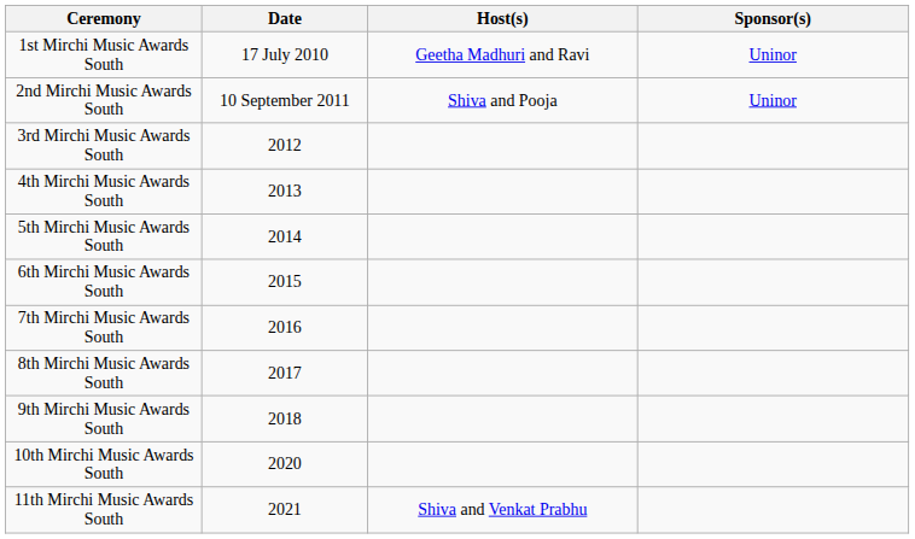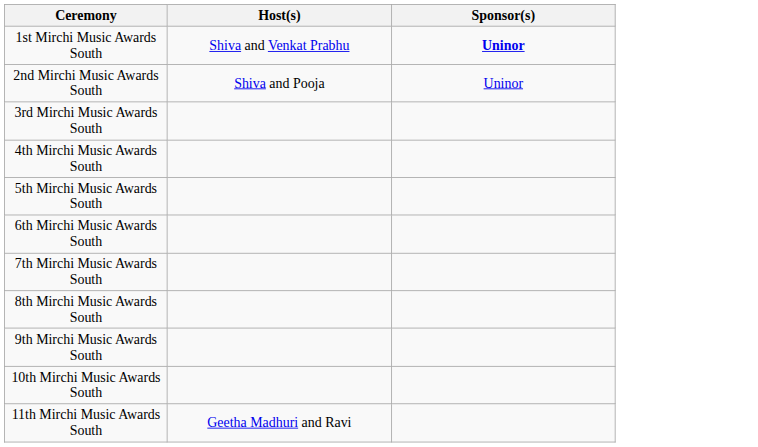- column: Date | 17 July 2010 | 10 September 2011 | 2012 | 2013 | 2014 | 2015 | 2016 | 2017 | 2018 | 2020 | 2021
1st Mirchi Music Awards South | Host(s): Geetha Madhuri and Ravi -> Shiva and Venkat Prabhu
1st Mirchi Music Awards South | Sponsor(s): normal -> bold
11th Mirchi Music Awards South | Host(s): Shiva and Venkat Prabhu -> Geetha Madhuri and Ravi
